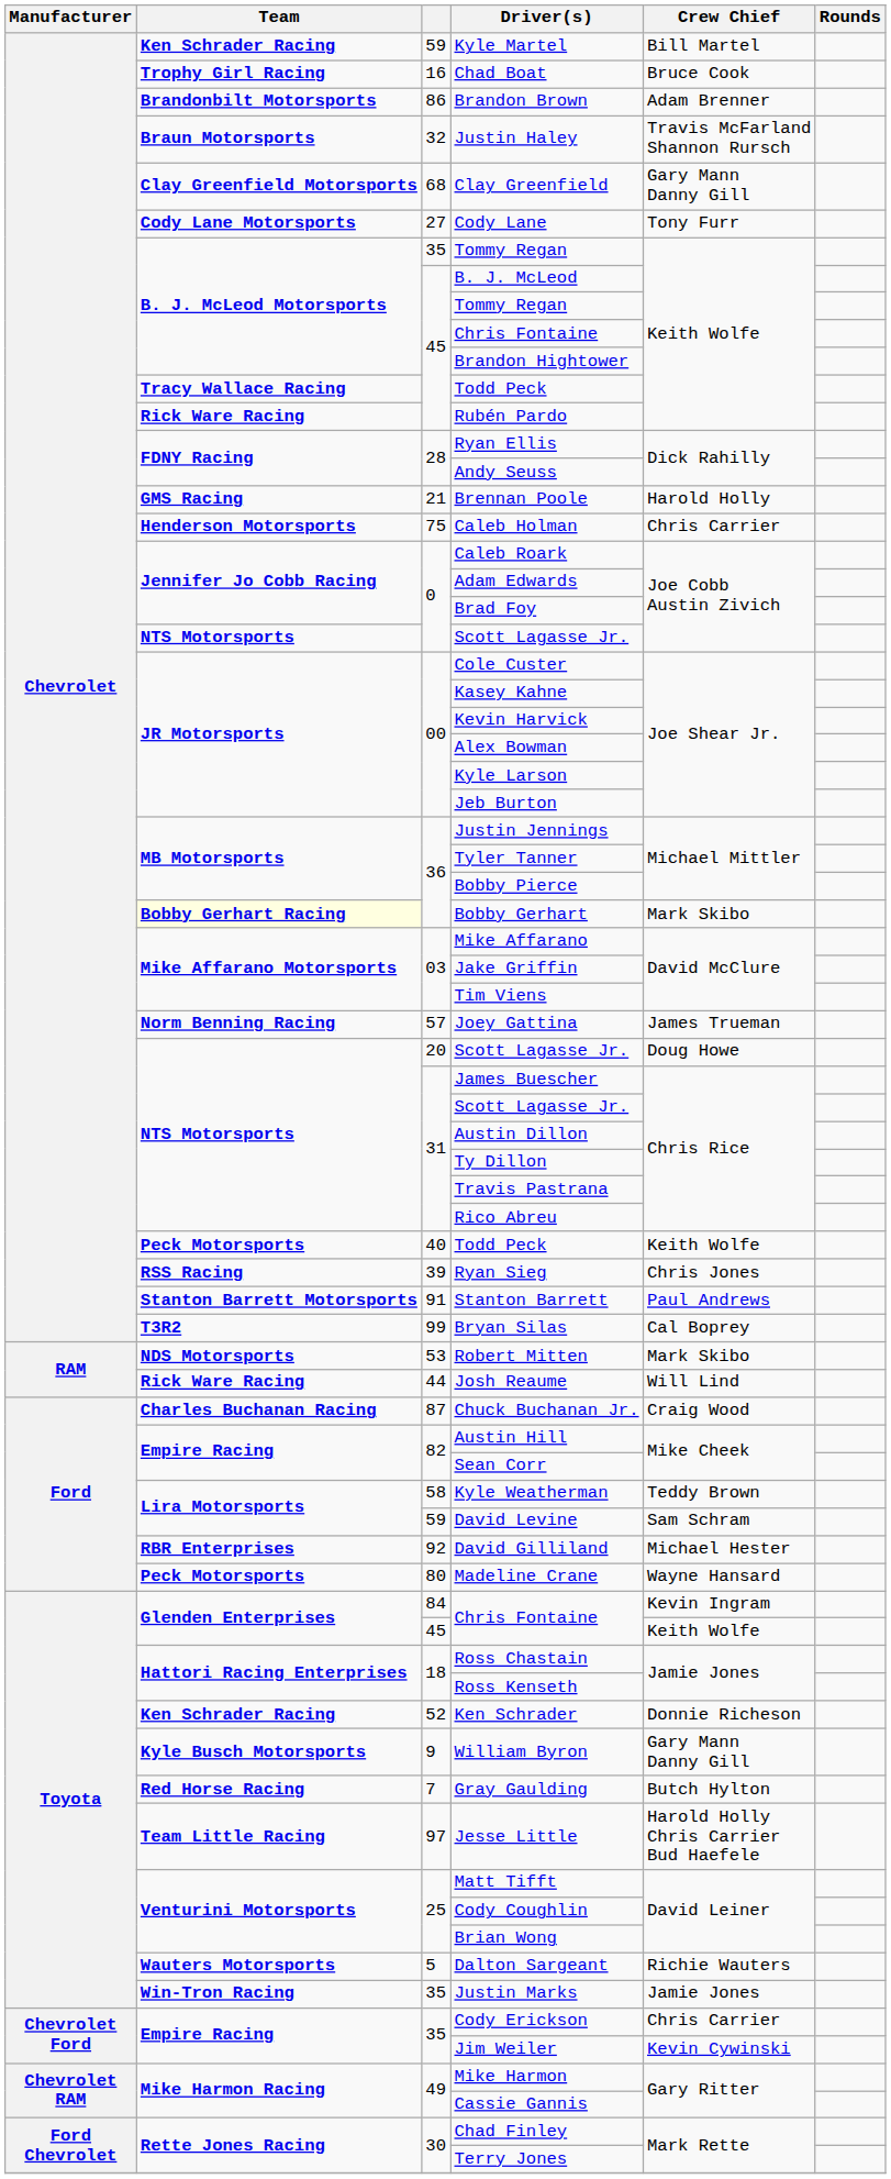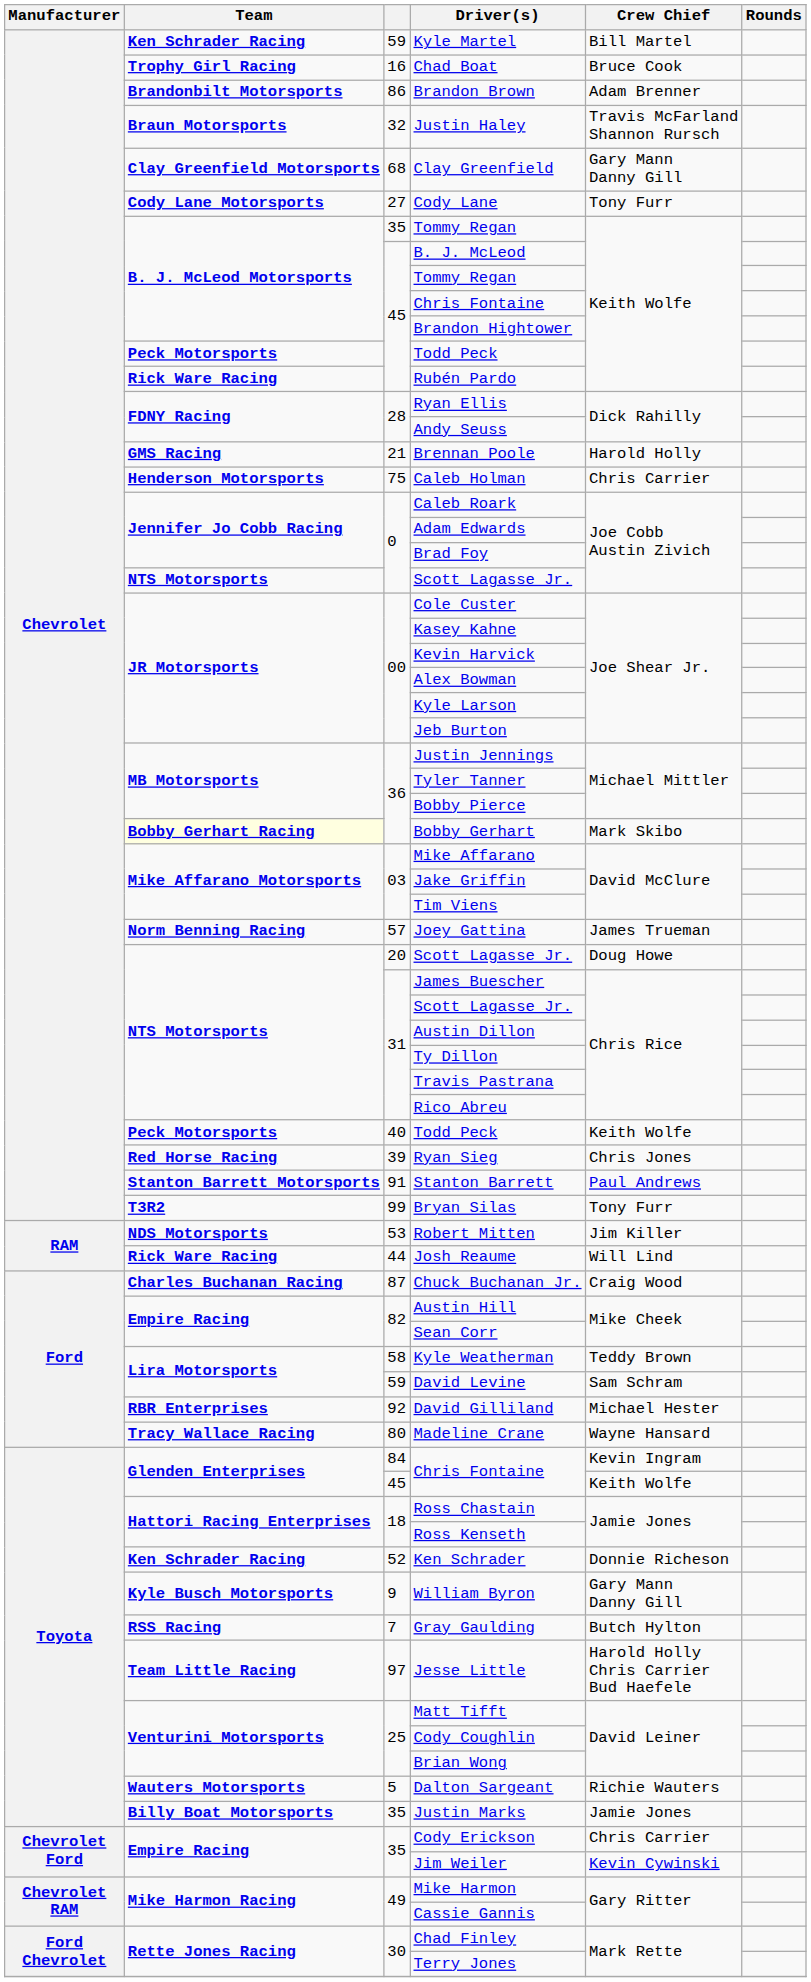45 / Todd Peck | Team: Tracy Wallace Racing -> Peck Motorsports
Ryan Sieg | Team: RSS Racing -> Red Horse Racing
Bryan Silas | Crew Chief: Cal Boprey -> Tony Furr
Robert Mitten | Crew Chief: Mark Skibo -> Jim Killer
Madeline Crane | Team: Peck Motorsports -> Tracy Wallace Racing
Gray Gaulding | Team: Red Horse Racing -> RSS Racing
Justin Marks | Team: Win-Tron Racing -> Billy Boat Motorsports
